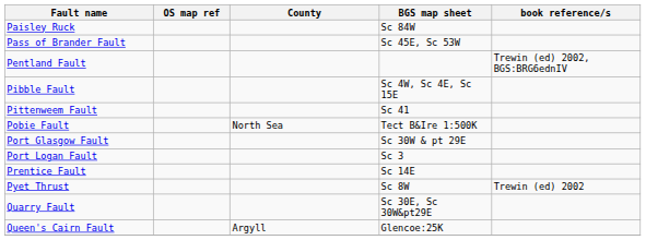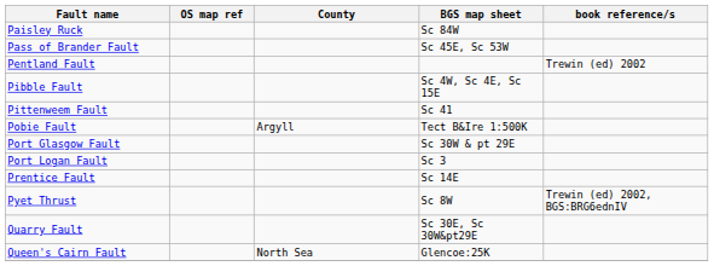Pentland Fault | book reference/s: Trewin (ed) 2002, BGS:BRG6ednIV -> Trewin (ed) 2002
Pobie Fault | County: North Sea -> Argyll
Pyet Thrust | book reference/s: Trewin (ed) 2002 -> Trewin (ed) 2002, BGS:BRG6ednIV
Queen's Cairn Fault | County: Argyll -> North Sea
